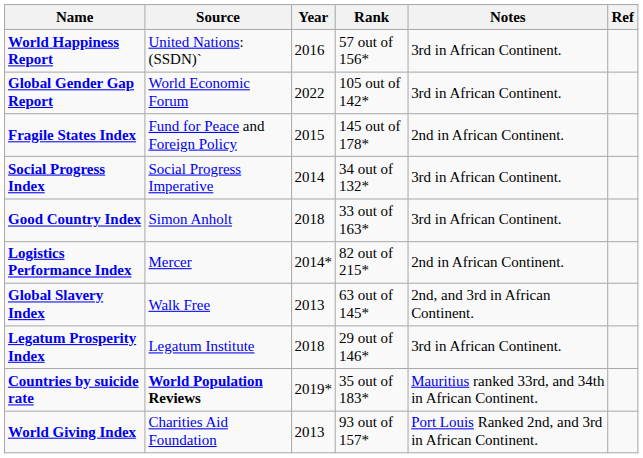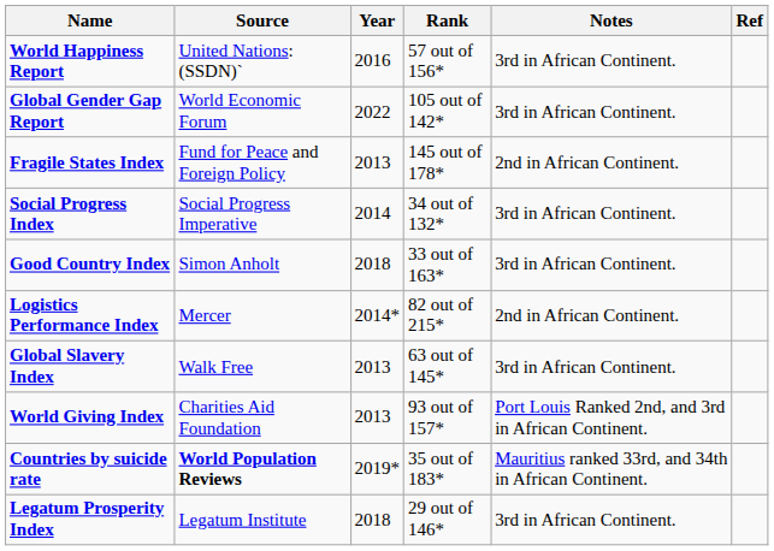Fragile States Index | Year: 2015 -> 2013
Global Slavery Index | Notes: 2nd, and 3rd in African Continent. -> 3rd in African Continent.
rows swapped: Legatum Prosperity Index <-> World Giving Index
